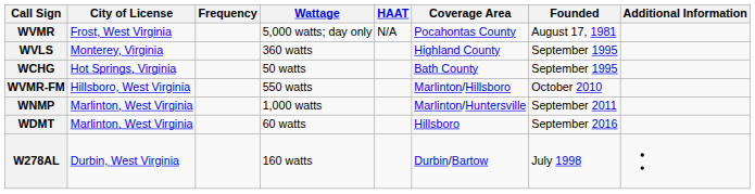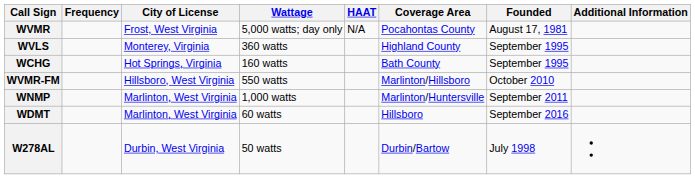columns swapped: City of License <-> Frequency
WCHG | Wattage: 50 watts -> 160 watts
W278AL | Wattage: 160 watts -> 50 watts
